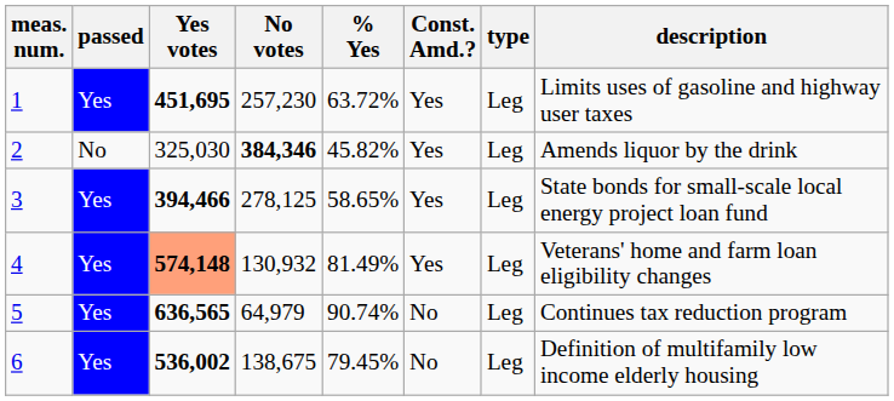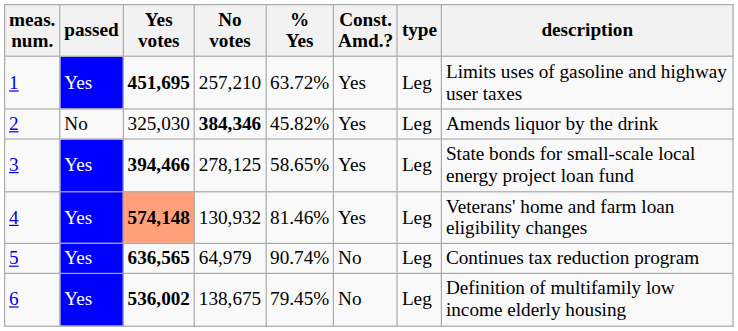1 | No votes: 257,230 -> 257,210
4 | % Yes: 81.49% -> 81.46%
